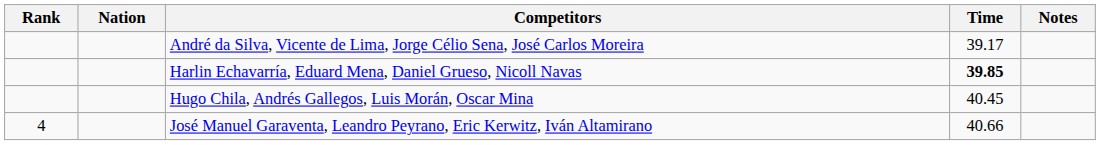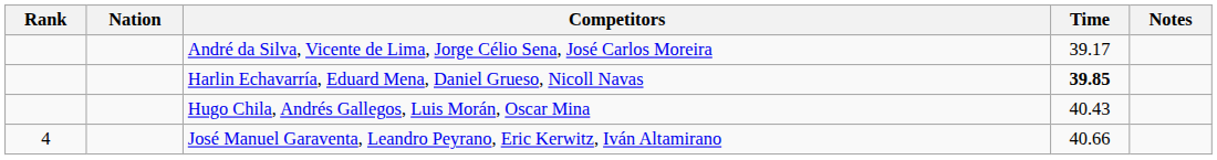Hugo Chila, Andrés Gallegos, Luis Morán, Oscar Mina | Time: 40.45 -> 40.43
